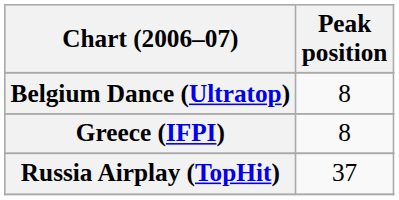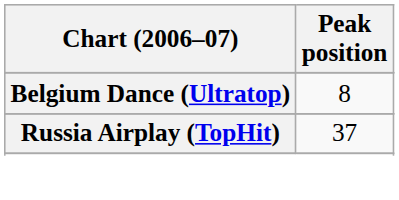- row: Greece (IFPI) | 8
